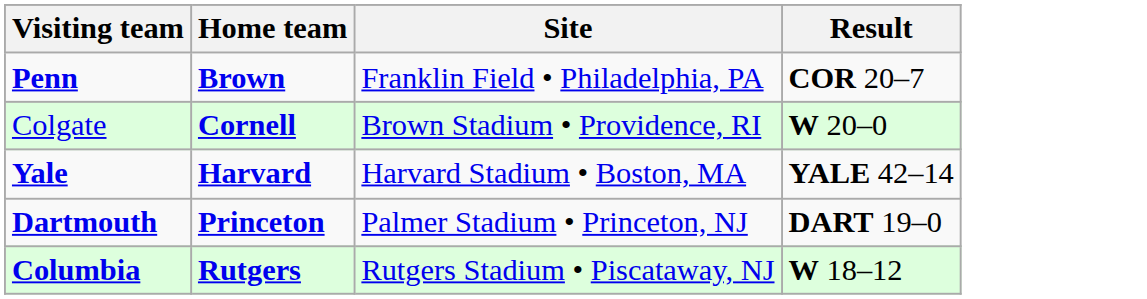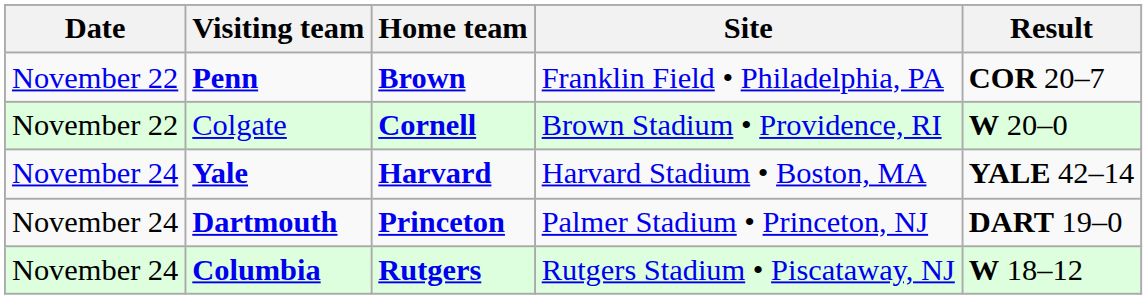+ column: Date | November 22 | November 22 | November 24 | November 24 | November 24
